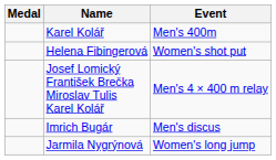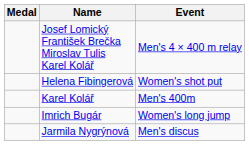rows swapped: Karel Kolář <-> Josef Lomický František Brečka Miroslav Tulis Karel Kolář
Imrich Bugár | Event: Men's discus -> Women's long jump
Jarmila Nygrýnová | Event: Women's long jump -> Men's discus
